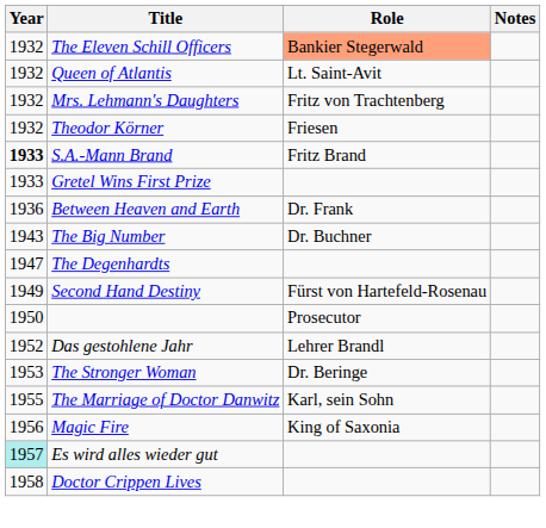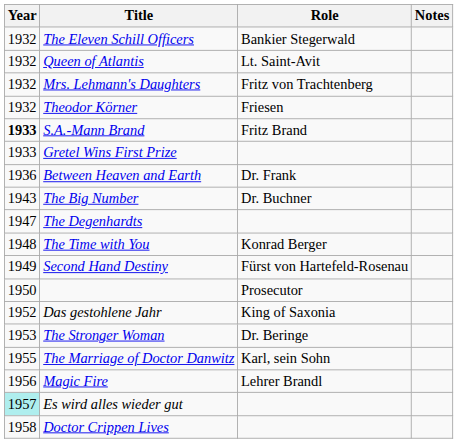The Eleven Schill Officers | Role: lightsalmon background -> no background
+ row: 1948 | The Time with You | Konrad Berger
Das gestohlene Jahr | Role: Lehrer Brandl -> King of Saxonia
Magic Fire | Role: King of Saxonia -> Lehrer Brandl
